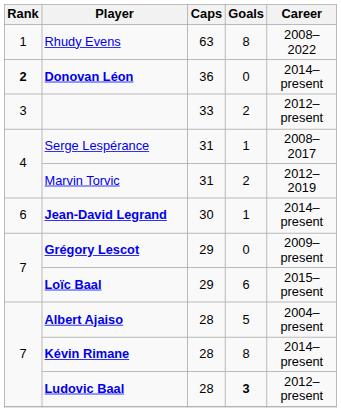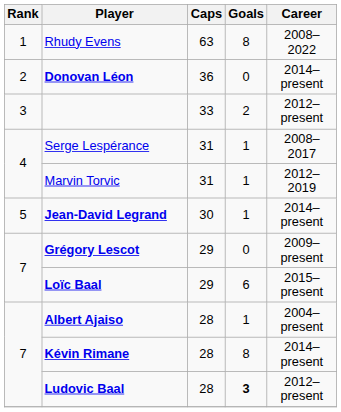Donovan Léon | Rank: bold -> normal
Marvin Torvic | Goals: 2 -> 1
Jean-David Legrand | Rank: 6 -> 5
Albert Ajaiso | Goals: 5 -> 1
